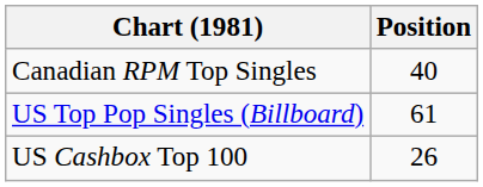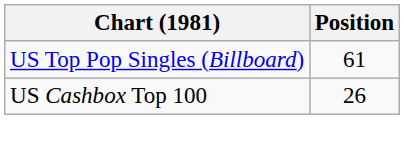- row: Canadian RPM Top Singles | 40
